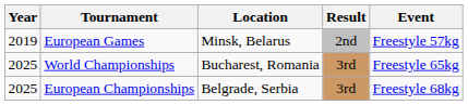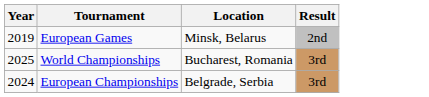- column: Event | Freestyle 57kg | Freestyle 65kg | Freestyle 68kg
European Championships | Year: 2025 -> 2024
